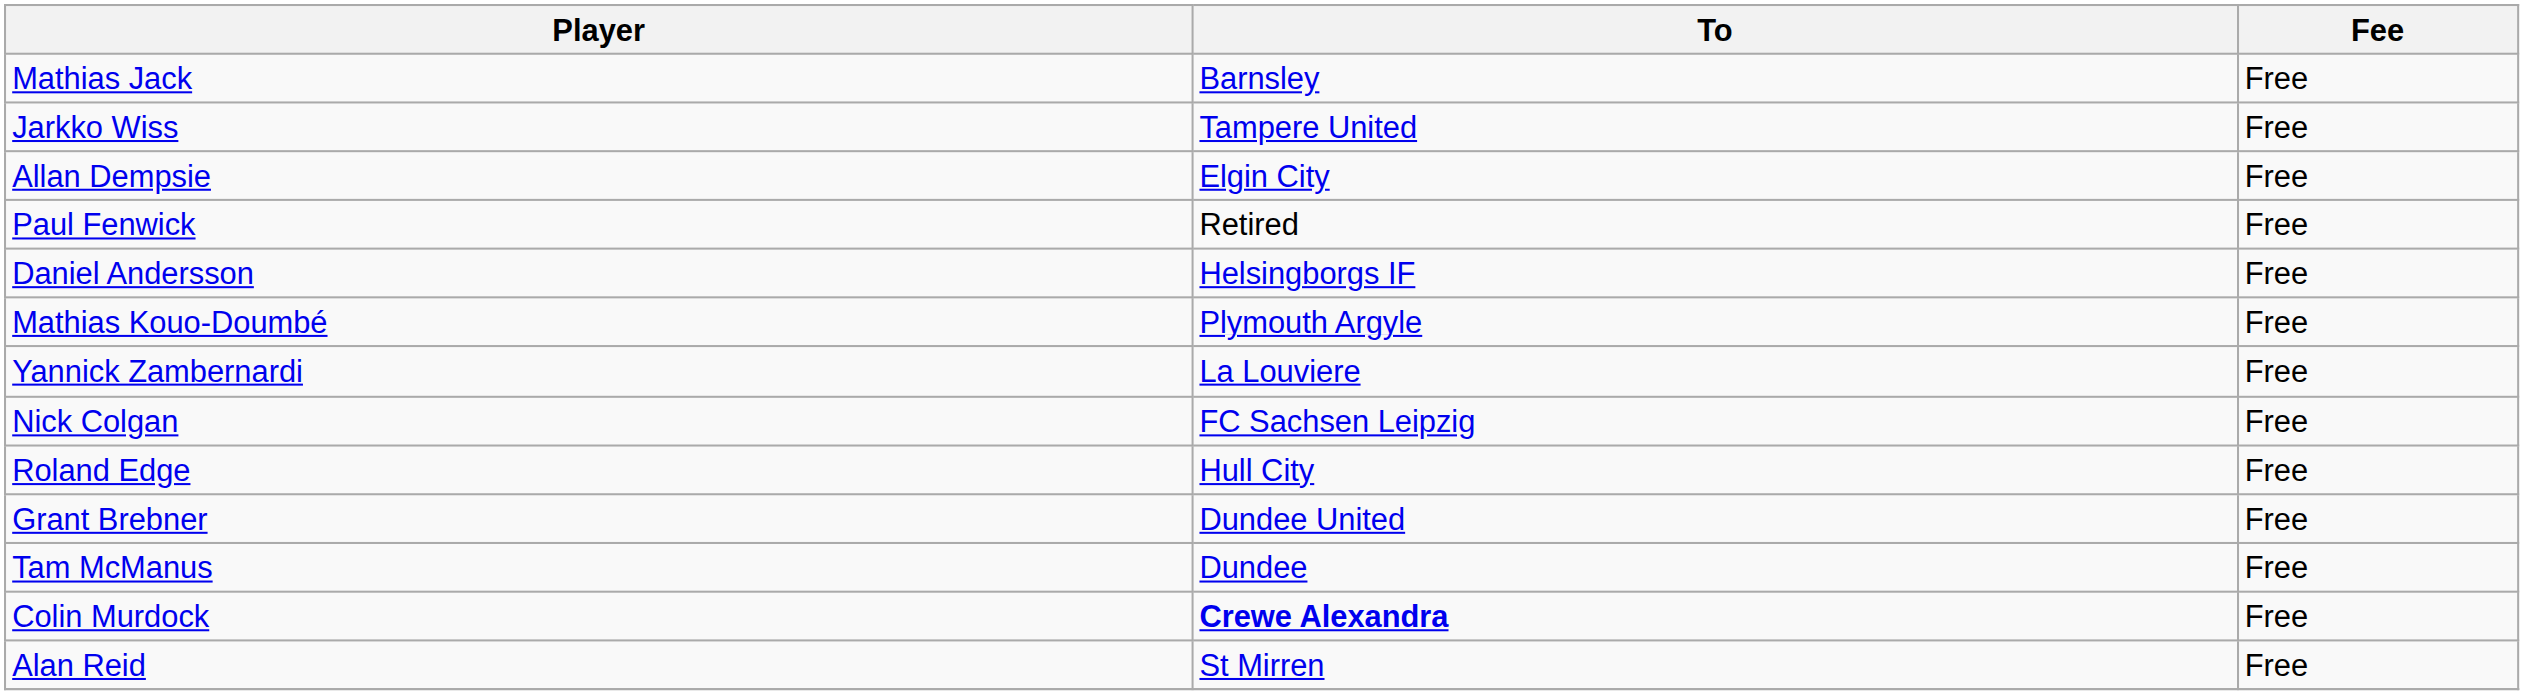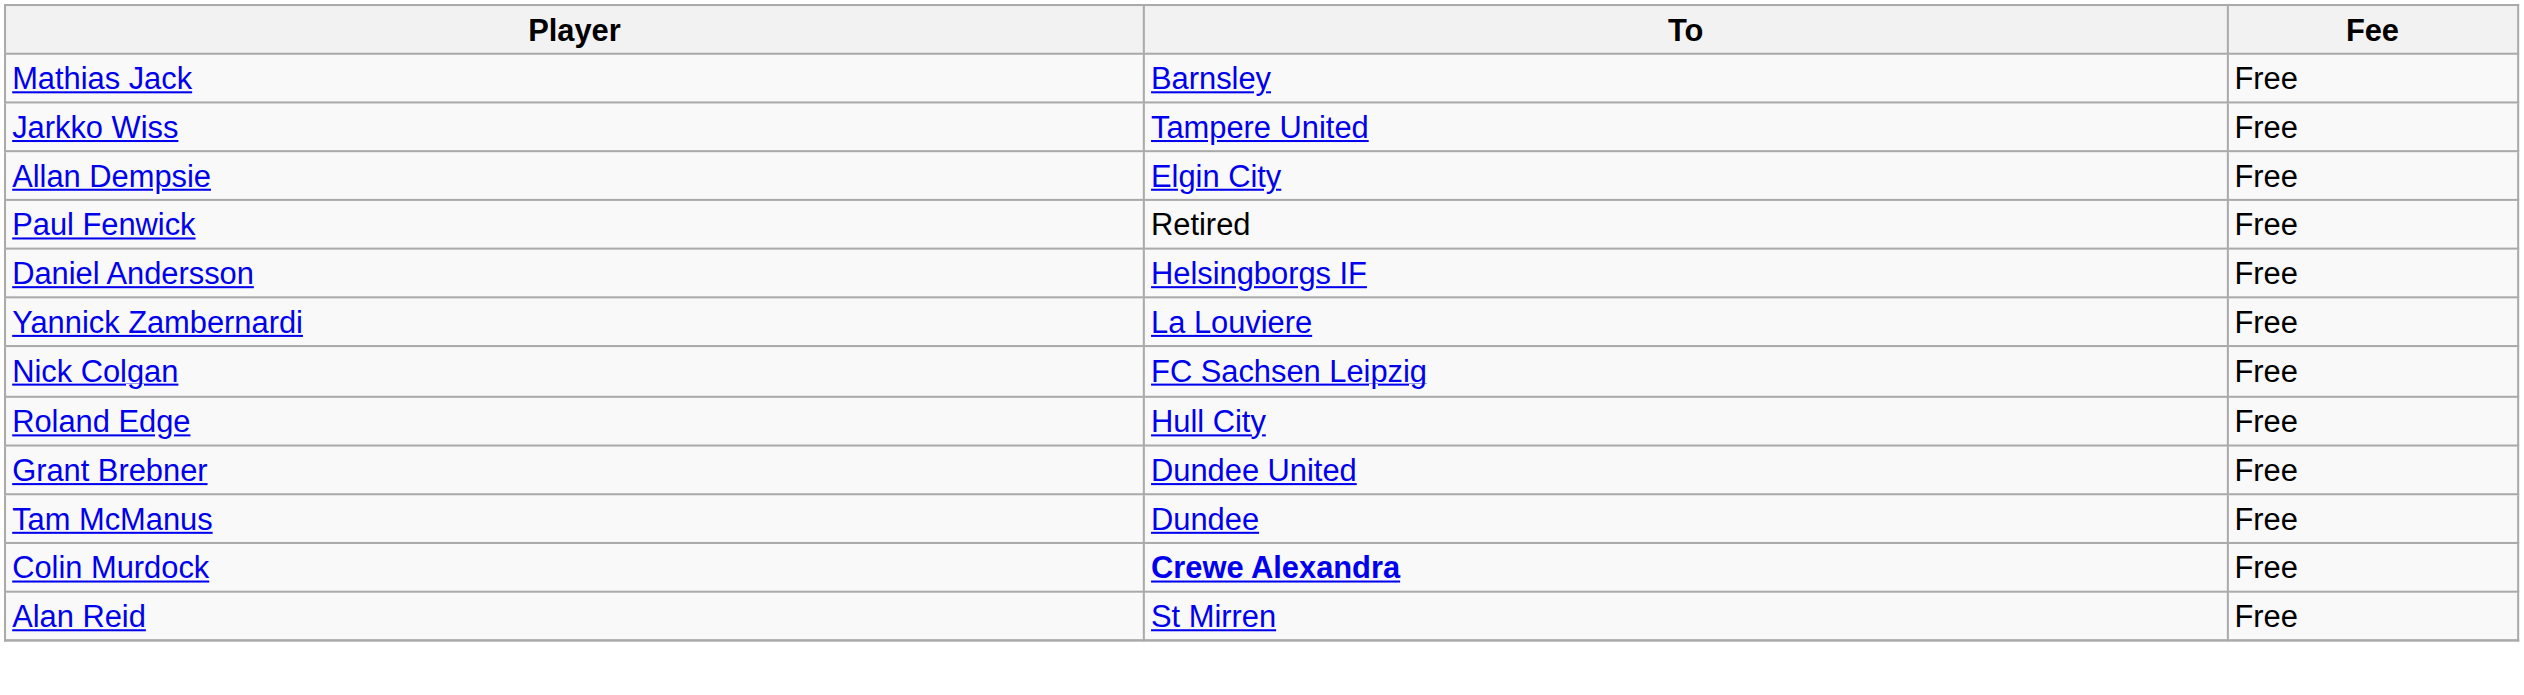- row: Mathias Kouo-Doumbé | Plymouth Argyle | Free
